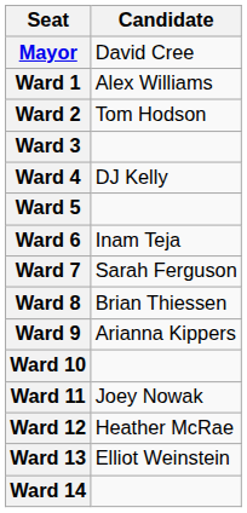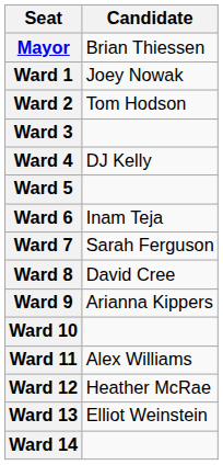Mayor | Candidate: David Cree -> Brian Thiessen
Ward 1 | Candidate: Alex Williams -> Joey Nowak
Ward 8 | Candidate: Brian Thiessen -> David Cree
Ward 11 | Candidate: Joey Nowak -> Alex Williams
